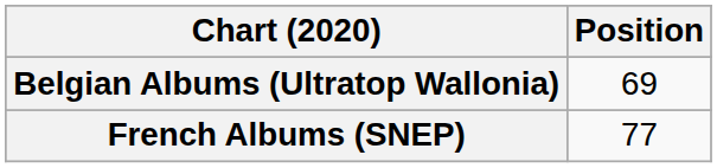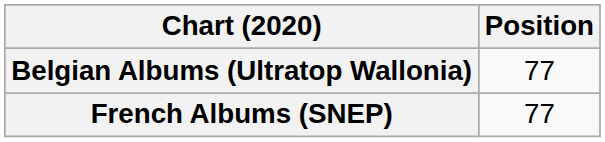Belgian Albums (Ultratop Wallonia) | Position: 69 -> 77
